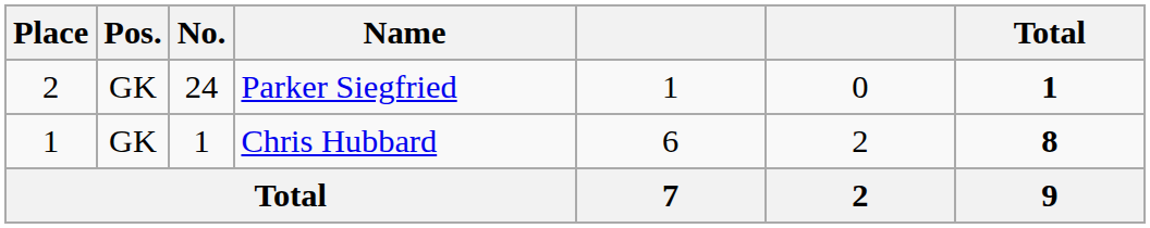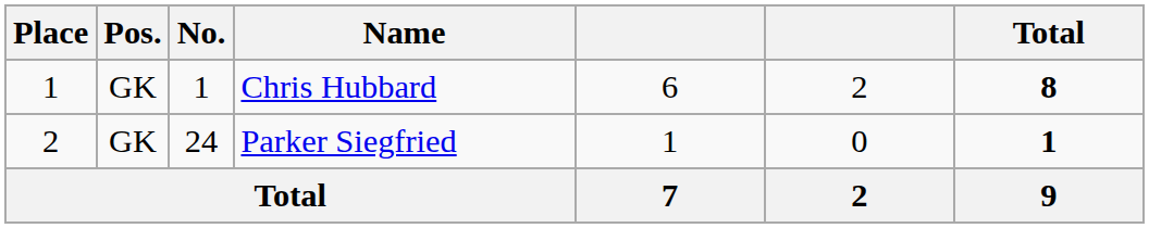rows swapped: Chris Hubbard <-> Parker Siegfried
